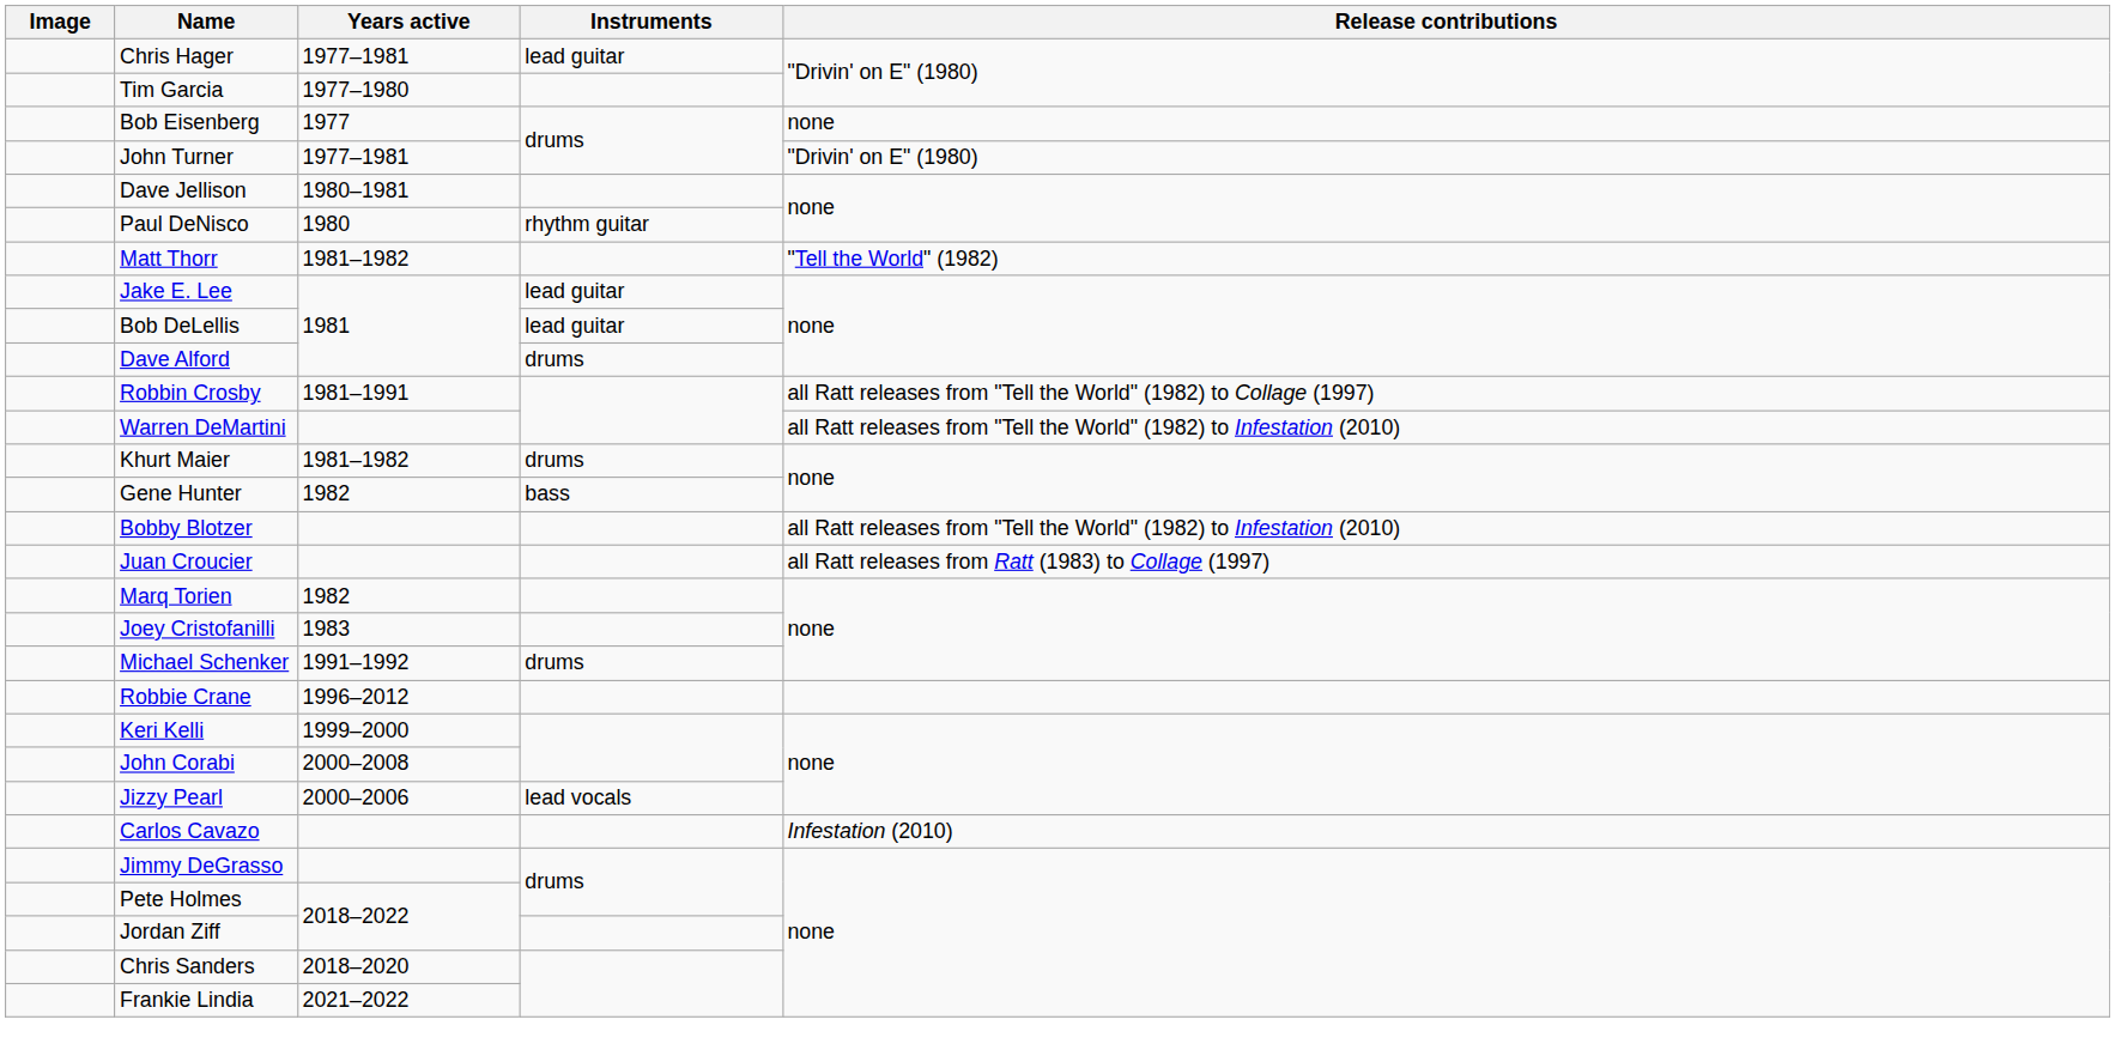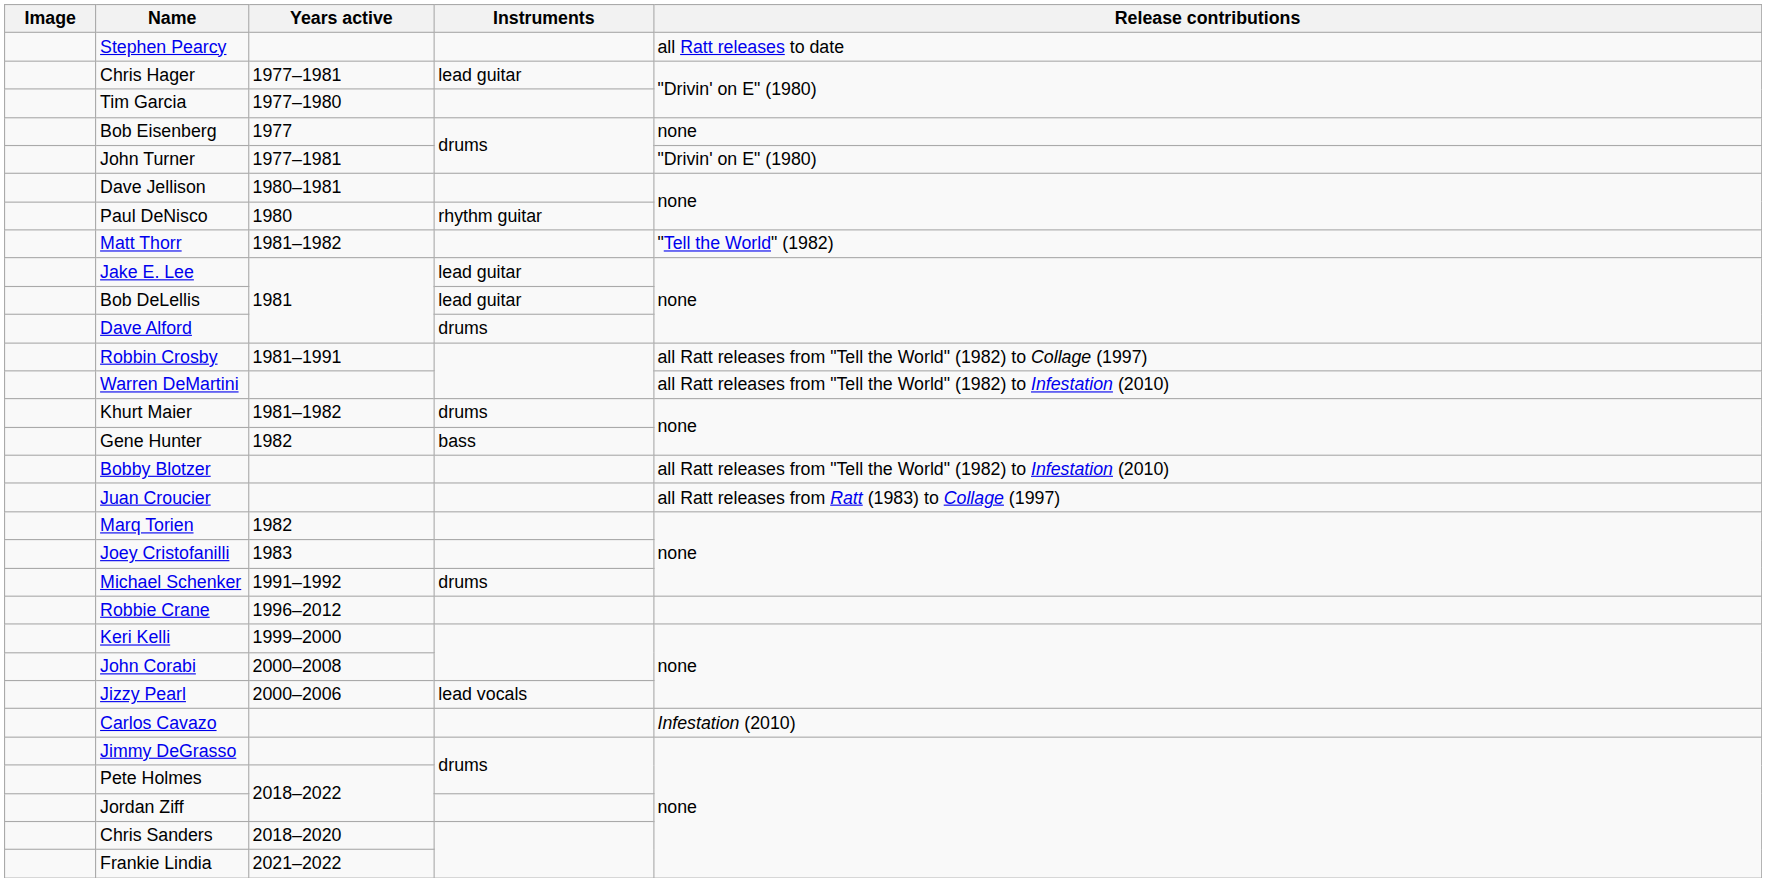+ row: Stephen Pearcy | all Ratt releases to date
